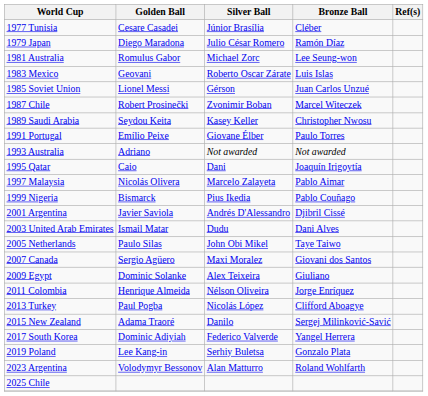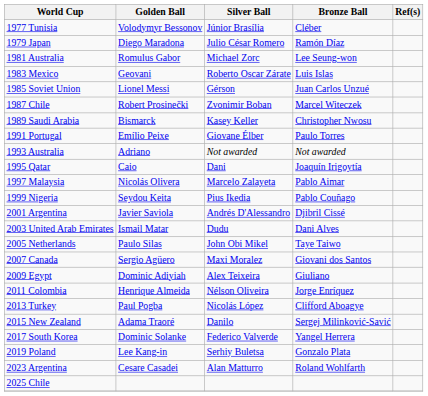1977 Tunisia | Golden Ball: Cesare Casadei -> Volodymyr Bessonov
1989 Saudi Arabia | Golden Ball: Seydou Keita -> Bismarck
1999 Nigeria | Golden Ball: Bismarck -> Seydou Keita
2009 Egypt | Golden Ball: Dominic Solanke -> Dominic Adiyiah
2017 South Korea | Golden Ball: Dominic Adiyiah -> Dominic Solanke
2023 Argentina | Golden Ball: Volodymyr Bessonov -> Cesare Casadei
